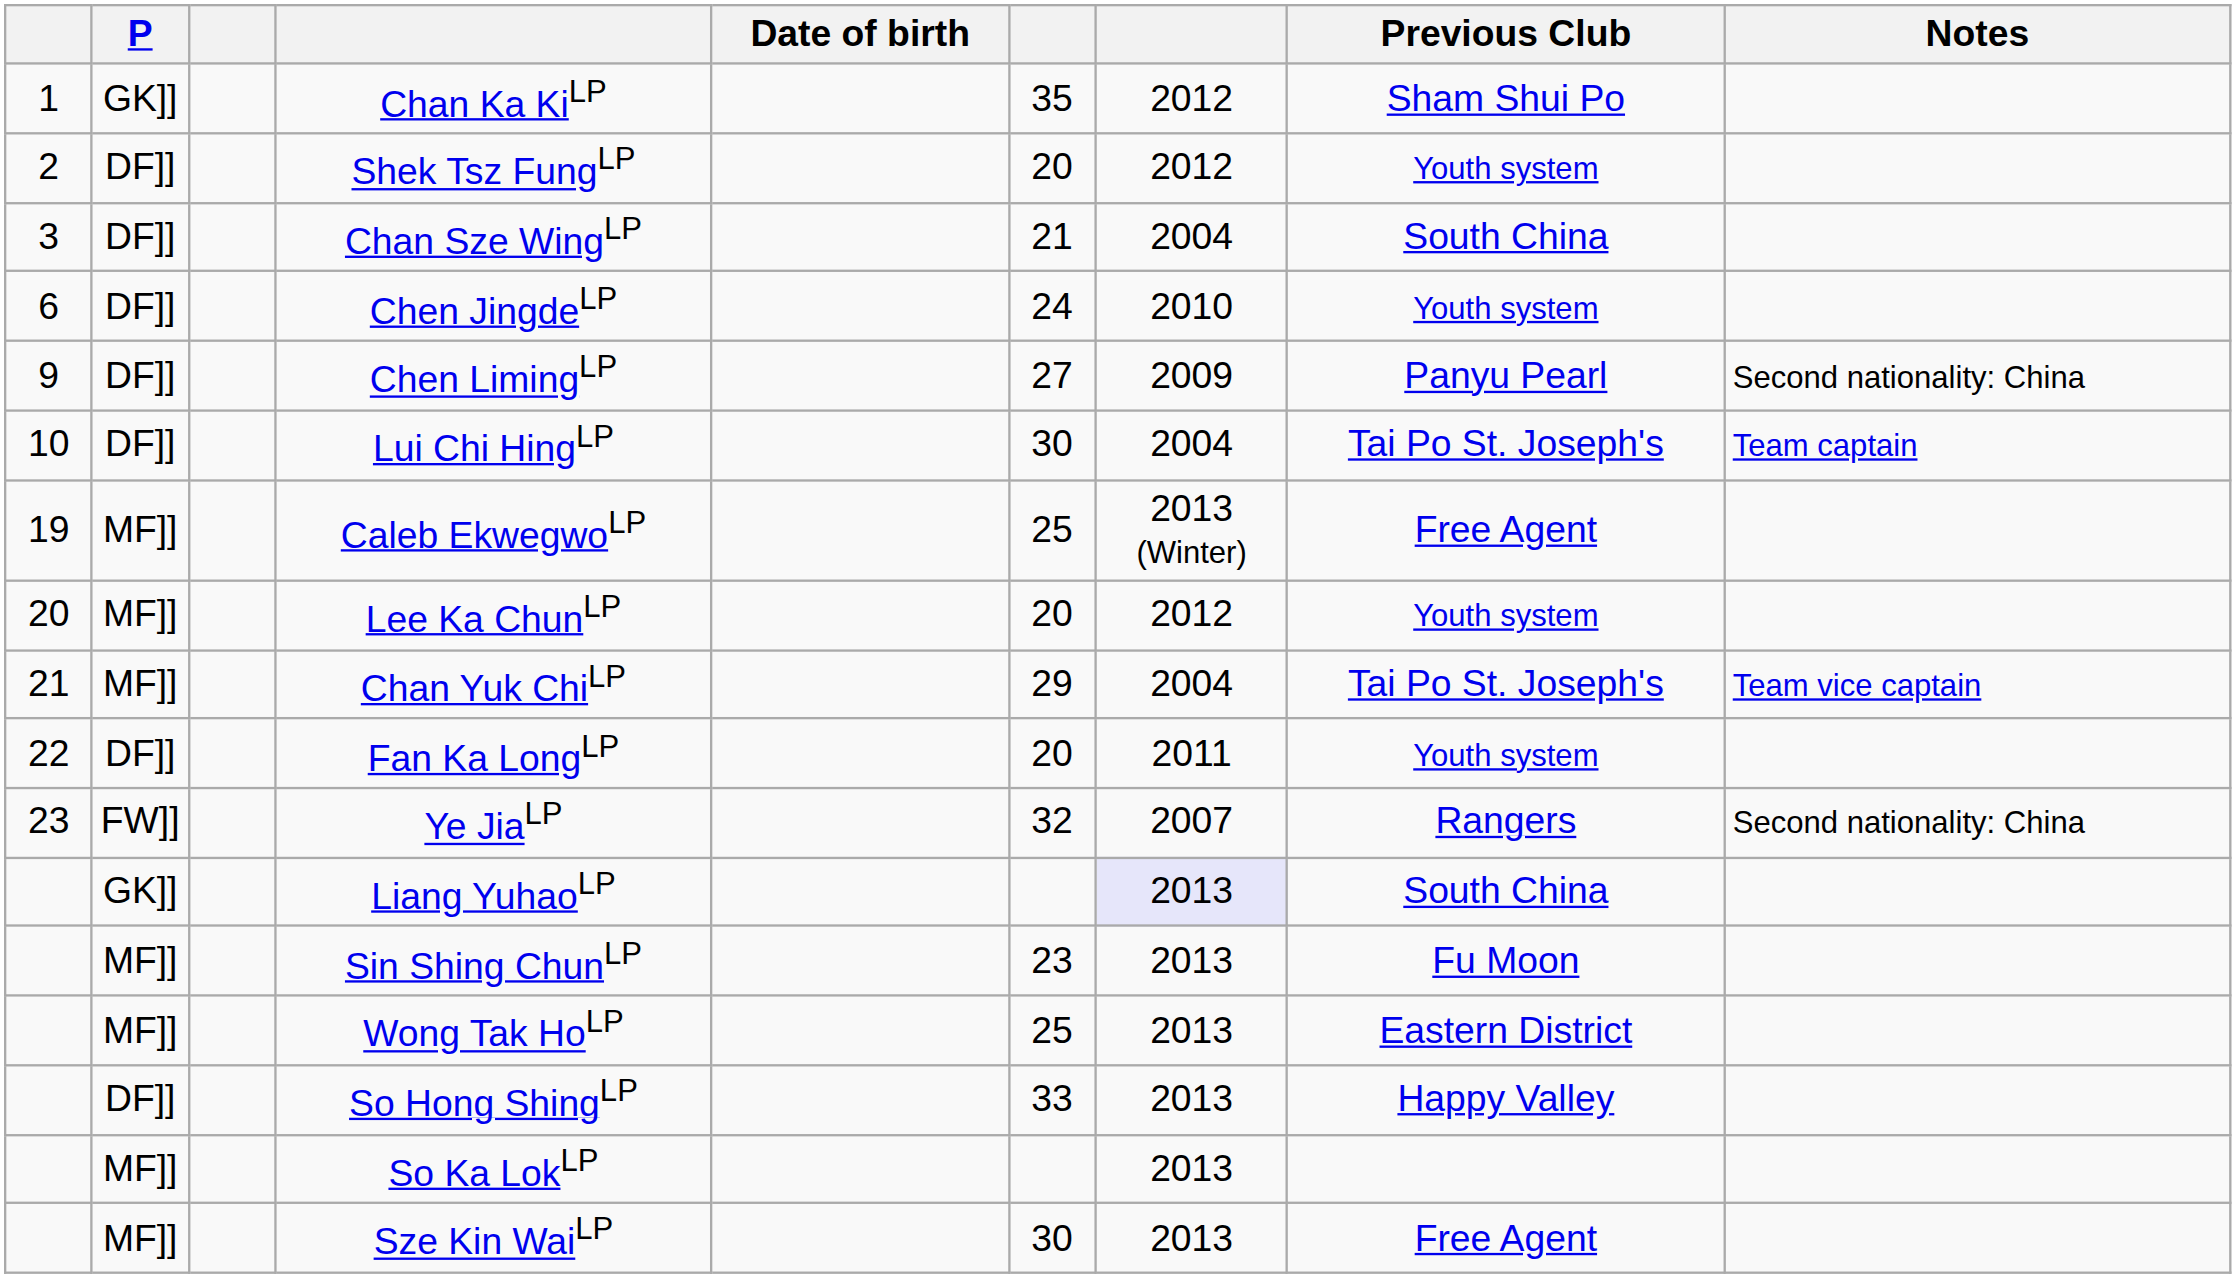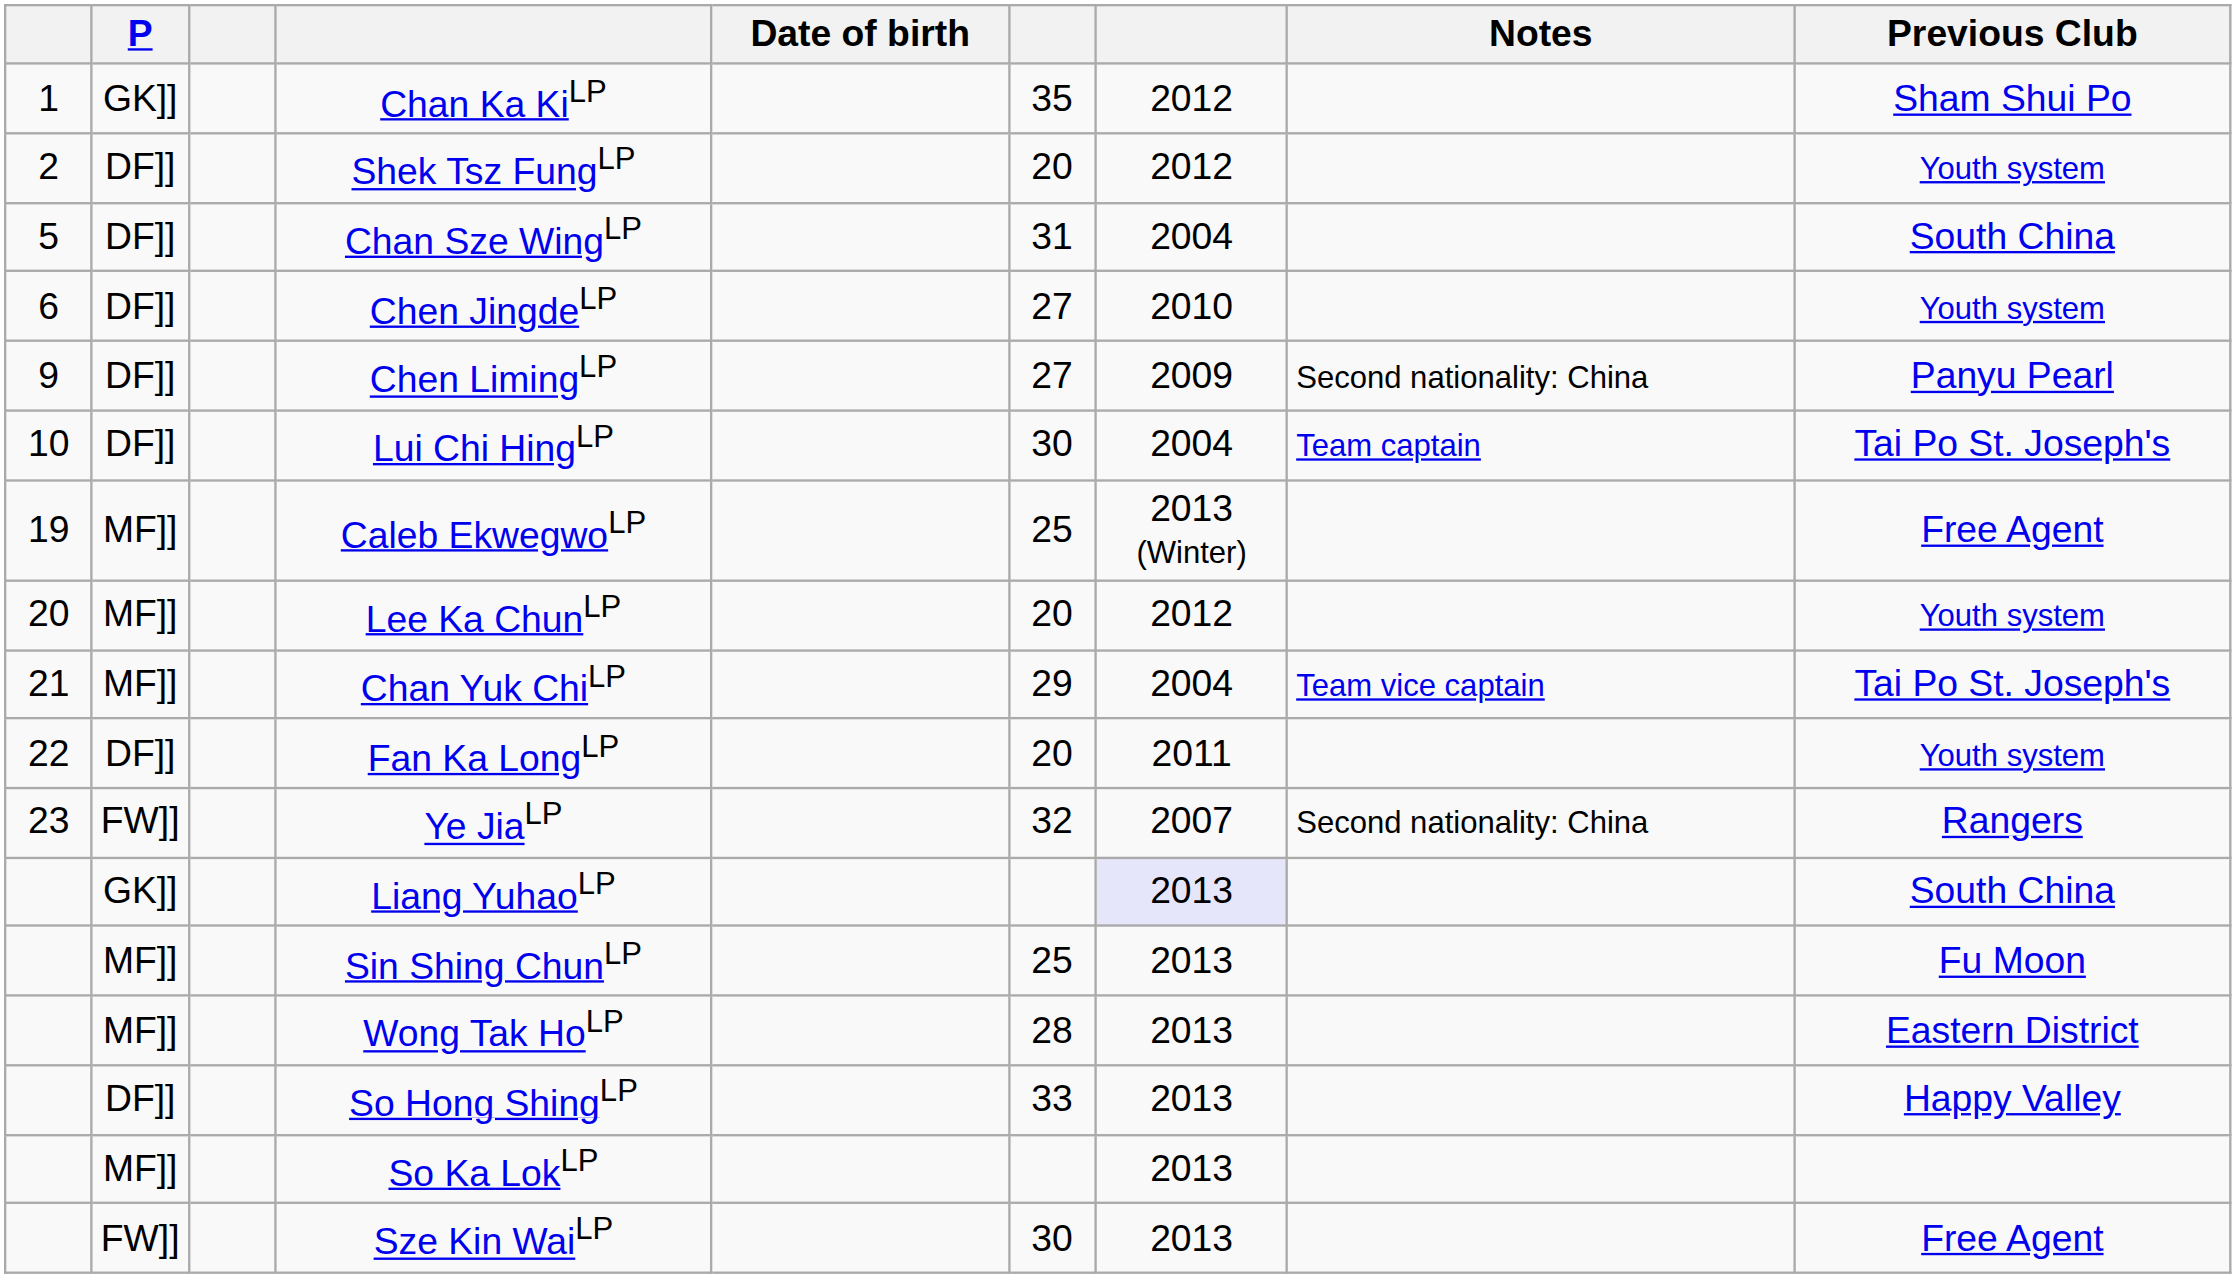columns swapped: Previous Club <-> Notes
Chan Sze WingLP | column 1: 3 -> 5
Chan Sze WingLP | column 6: 21 -> 31
Chen JingdeLP | column 6: 24 -> 27
Sin Shing ChunLP | column 6: 23 -> 25
Wong Tak HoLP | column 6: 25 -> 28
Sze Kin WaiLP | P: MF]] -> FW]]
